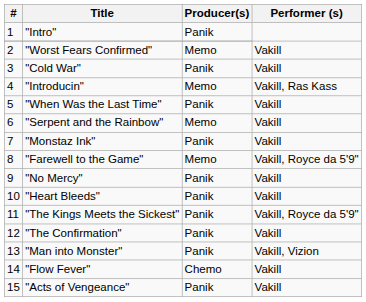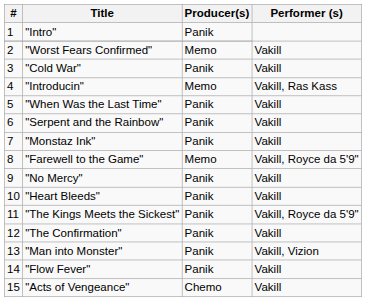"Serpent and the Rainbow" | Producer(s): Memo -> Panik
"Flow Fever" | Producer(s): Chemo -> Panik
"Acts of Vengeance" | Producer(s): Panik -> Chemo
